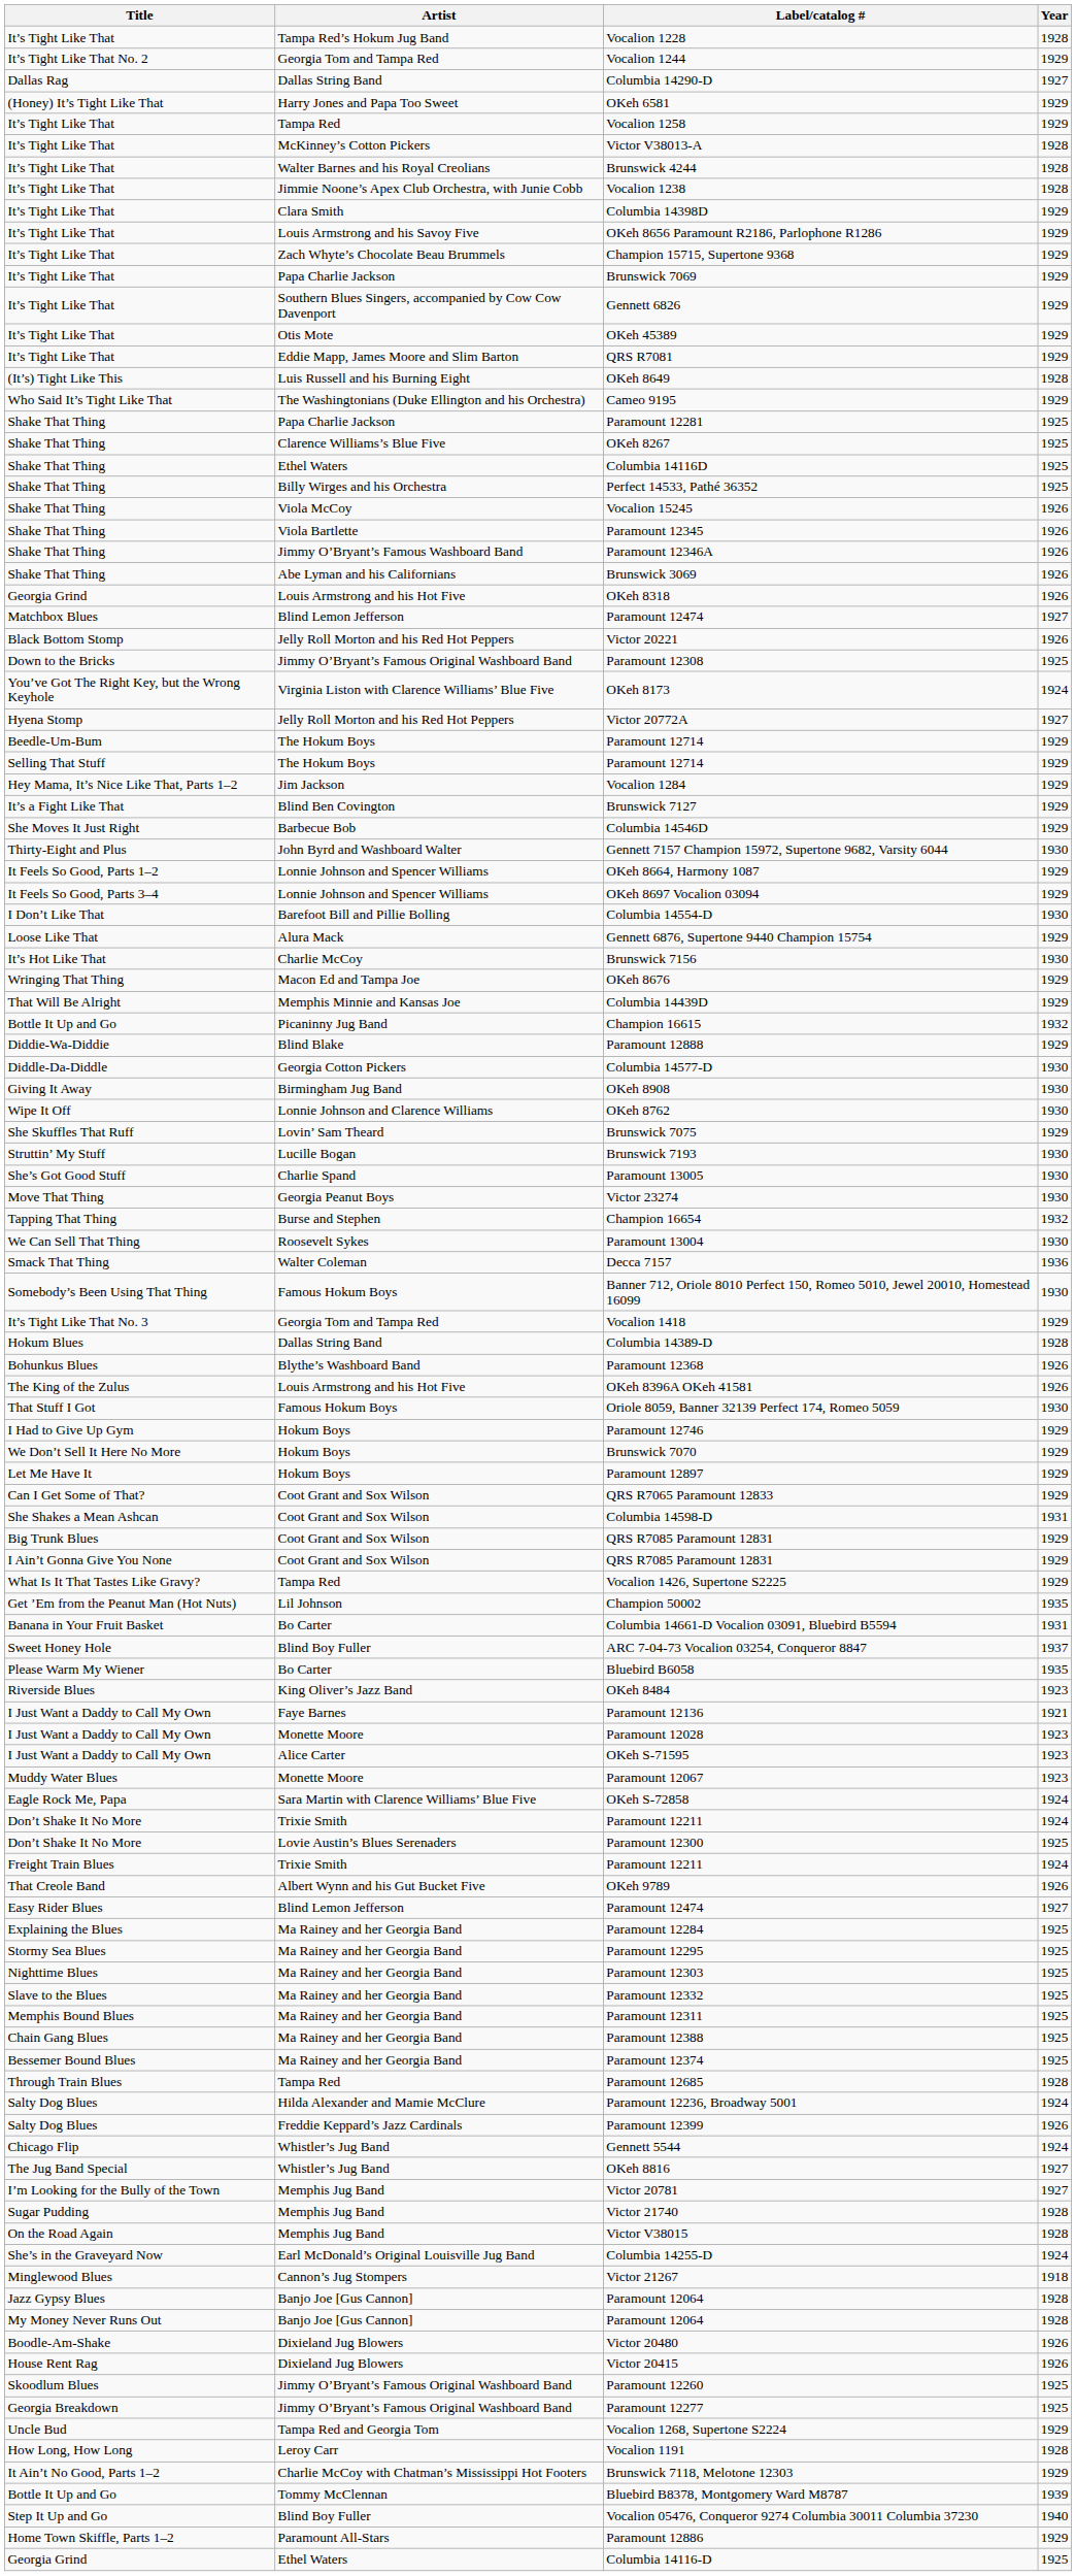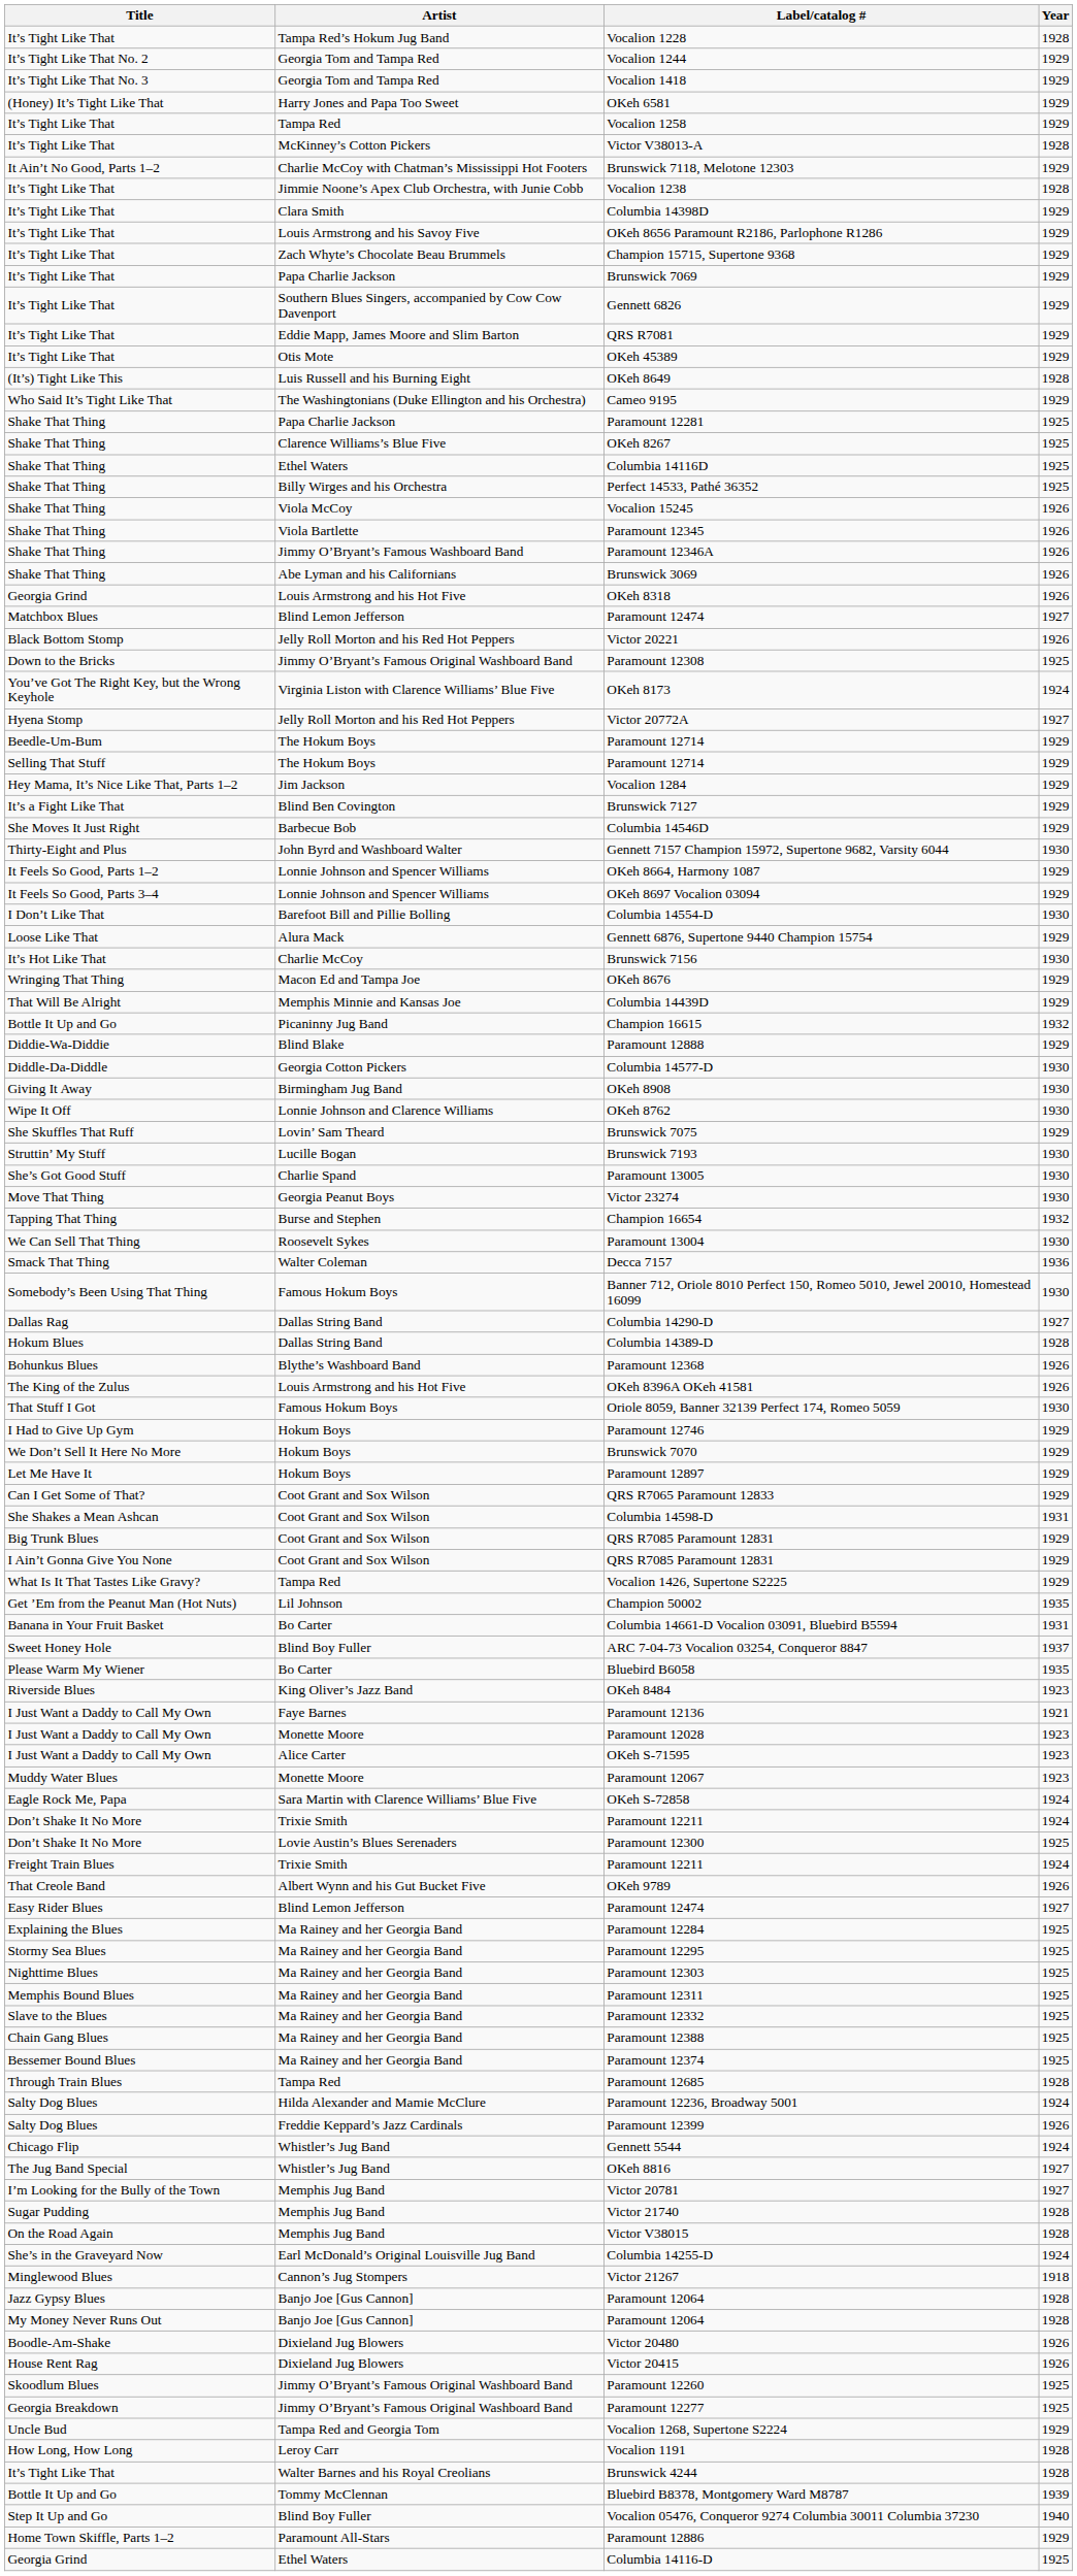rows swapped: Vocalion 1418 <-> Columbia 14290-D
rows swapped: Brunswick 4244 <-> Brunswick 7118, Melotone 12303
rows swapped: QRS R7081 <-> OKeh 45389
rows swapped: Paramount 12311 <-> Paramount 12332
